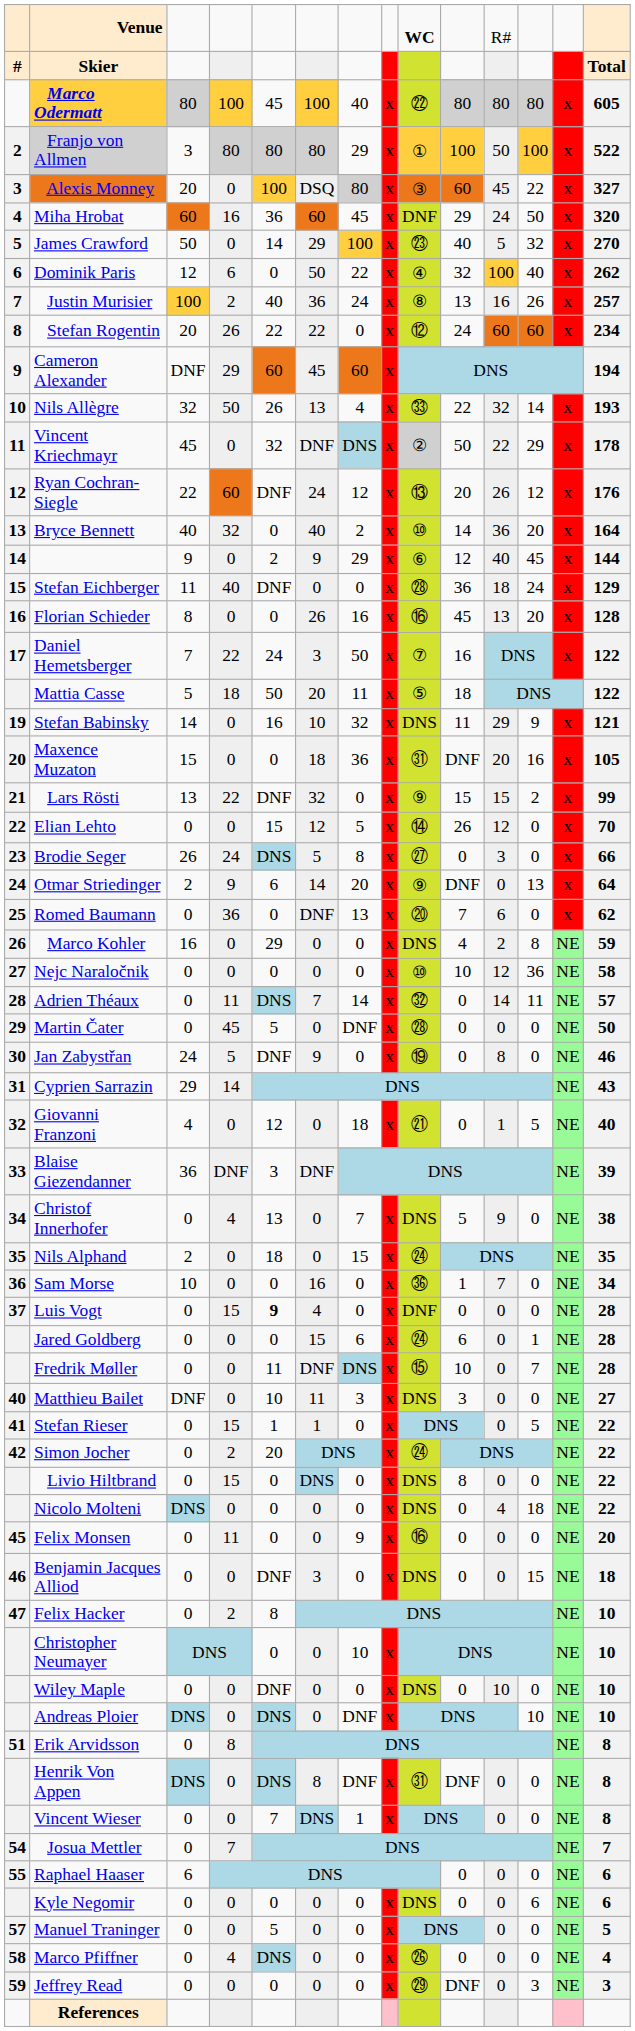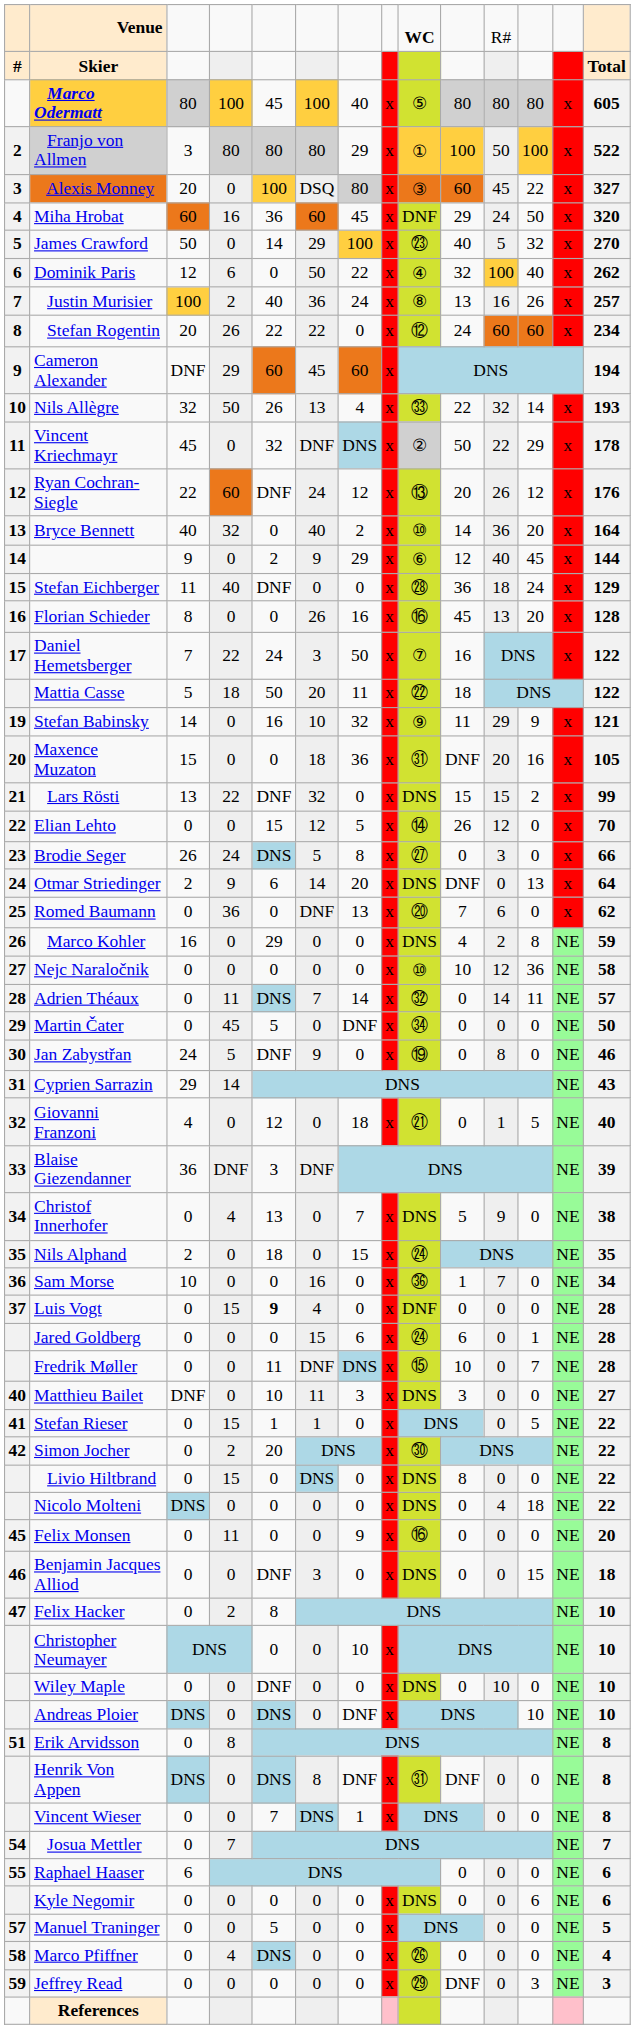Marco Odermatt | column 9: ㉒ -> ⑤
Mattia Casse | column 9: ⑤ -> ㉒
Stefan Babinsky | column 9: DNS -> ⑨
Lars Rösti | column 9: ⑨ -> DNS
Otmar Striedinger | column 9: ⑨ -> DNS
Martin Čater | column 9: ㉘ -> ㉞
Simon Jocher | column 9: ㉔ -> ㉚
